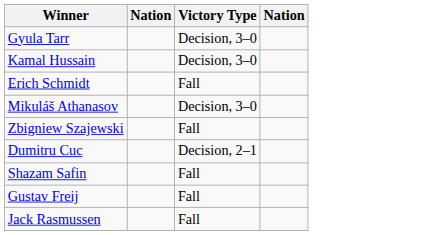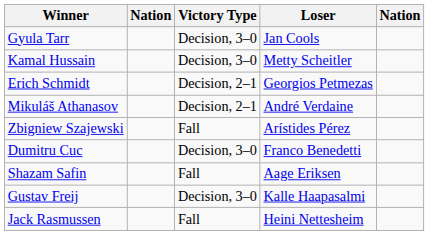+ column: Loser | Jan Cools | Metty Scheitler | Georgios Petmezas | André Verdaine | Arístides Pérez | Franco Benedetti | Aage Eriksen | Kalle Haapasalmi | Heini Nettesheim
Erich Schmidt | Victory Type: Fall -> Decision, 2–1
Mikuláš Athanasov | Victory Type: Decision, 3–0 -> Decision, 2–1
Dumitru Cuc | Victory Type: Decision, 2–1 -> Decision, 3–0
Gustav Freij | Victory Type: Fall -> Decision, 3–0
